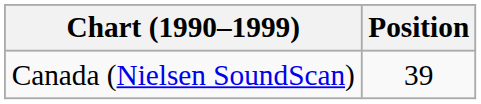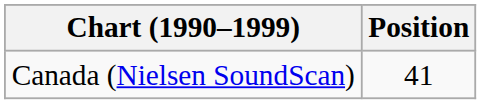Canada (Nielsen SoundScan) | Position: 39 -> 41
